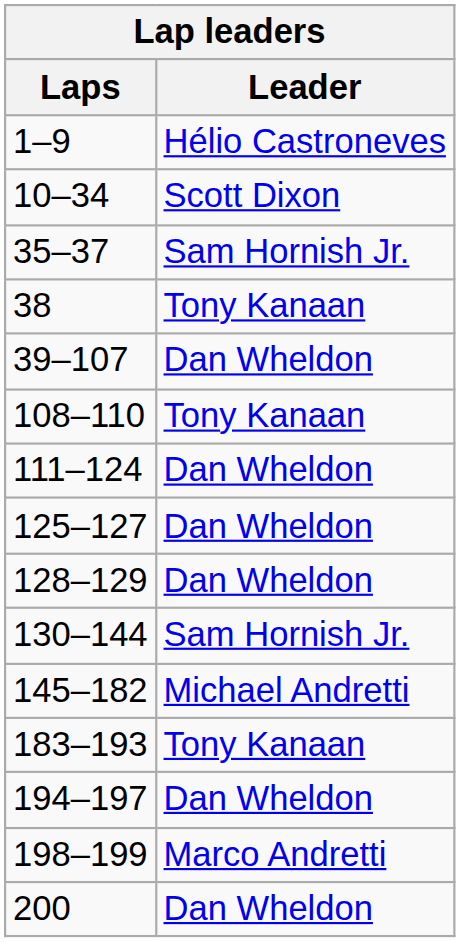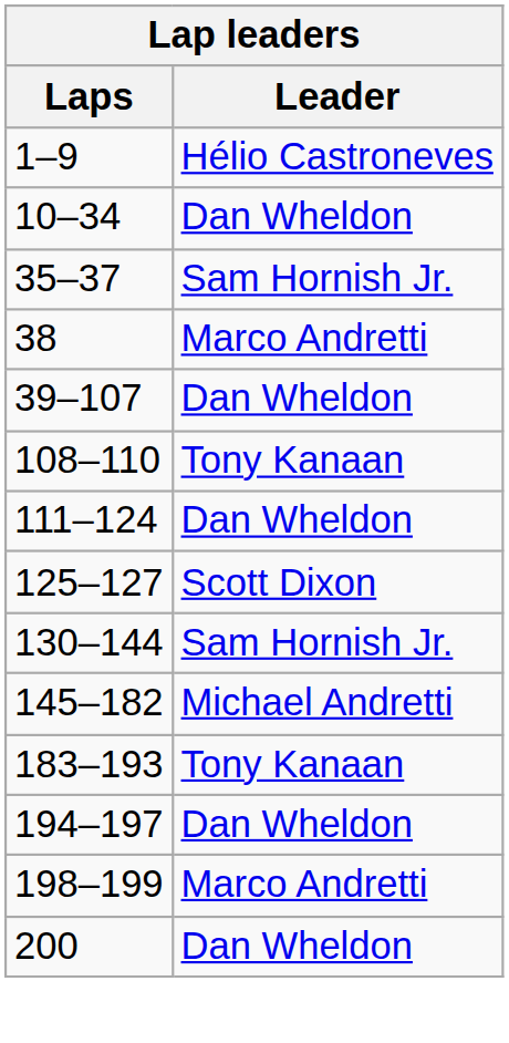10–34 | Leader: Scott Dixon -> Dan Wheldon
38 | Leader: Tony Kanaan -> Marco Andretti
125–127 | Leader: Dan Wheldon -> Scott Dixon
- row: 128–129 | Dan Wheldon
